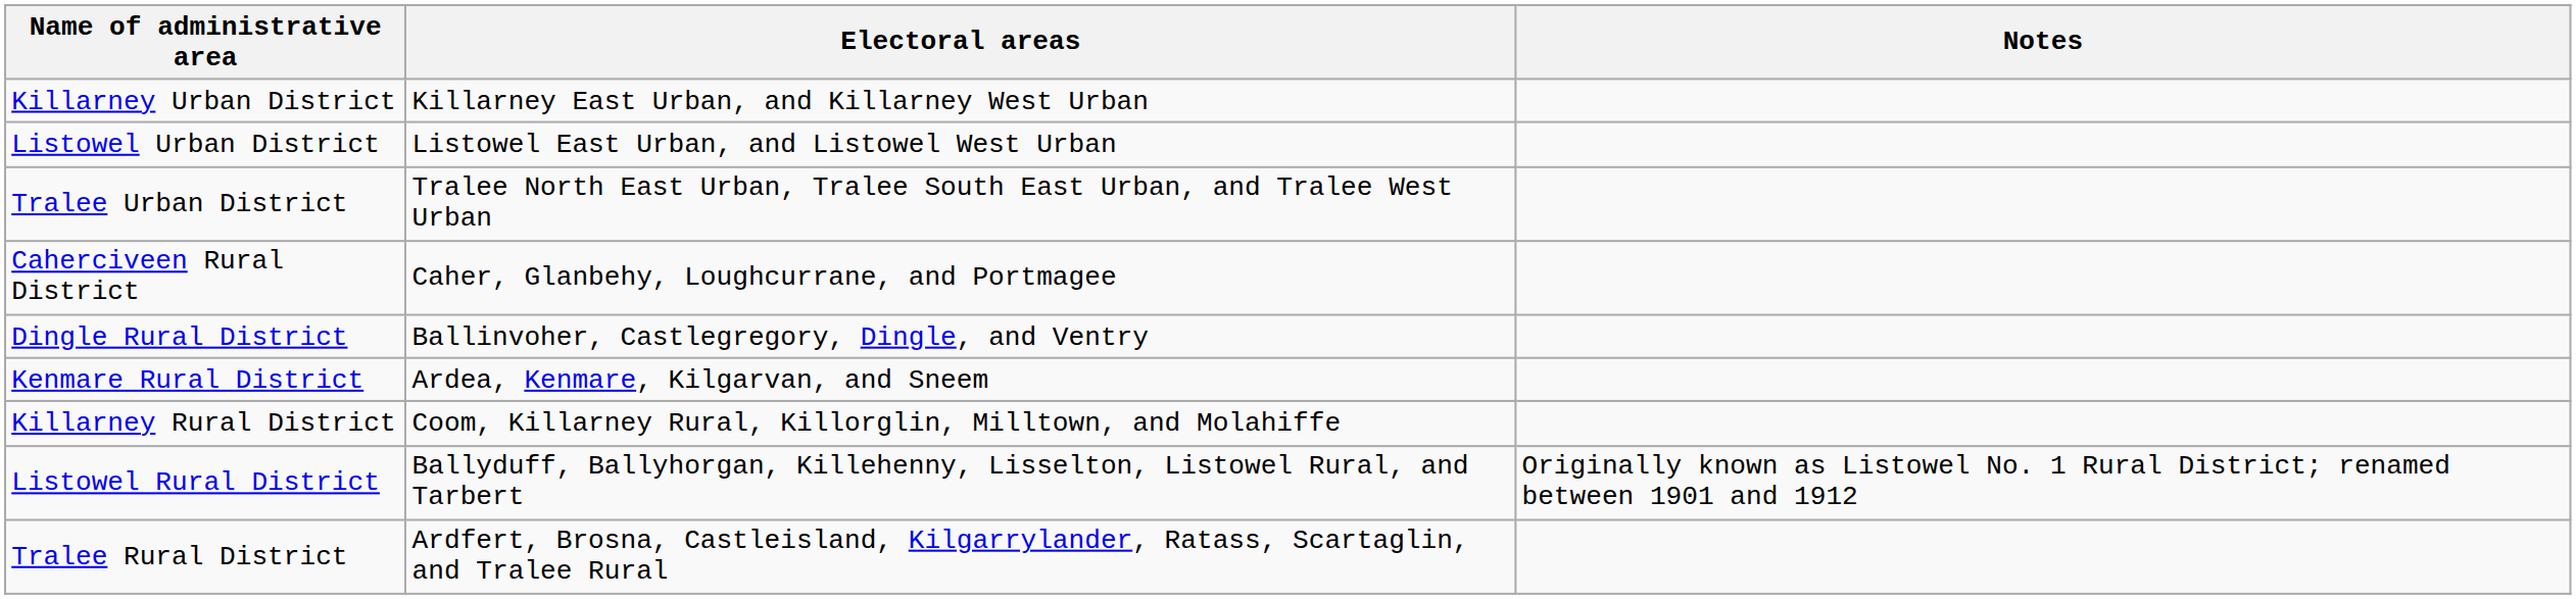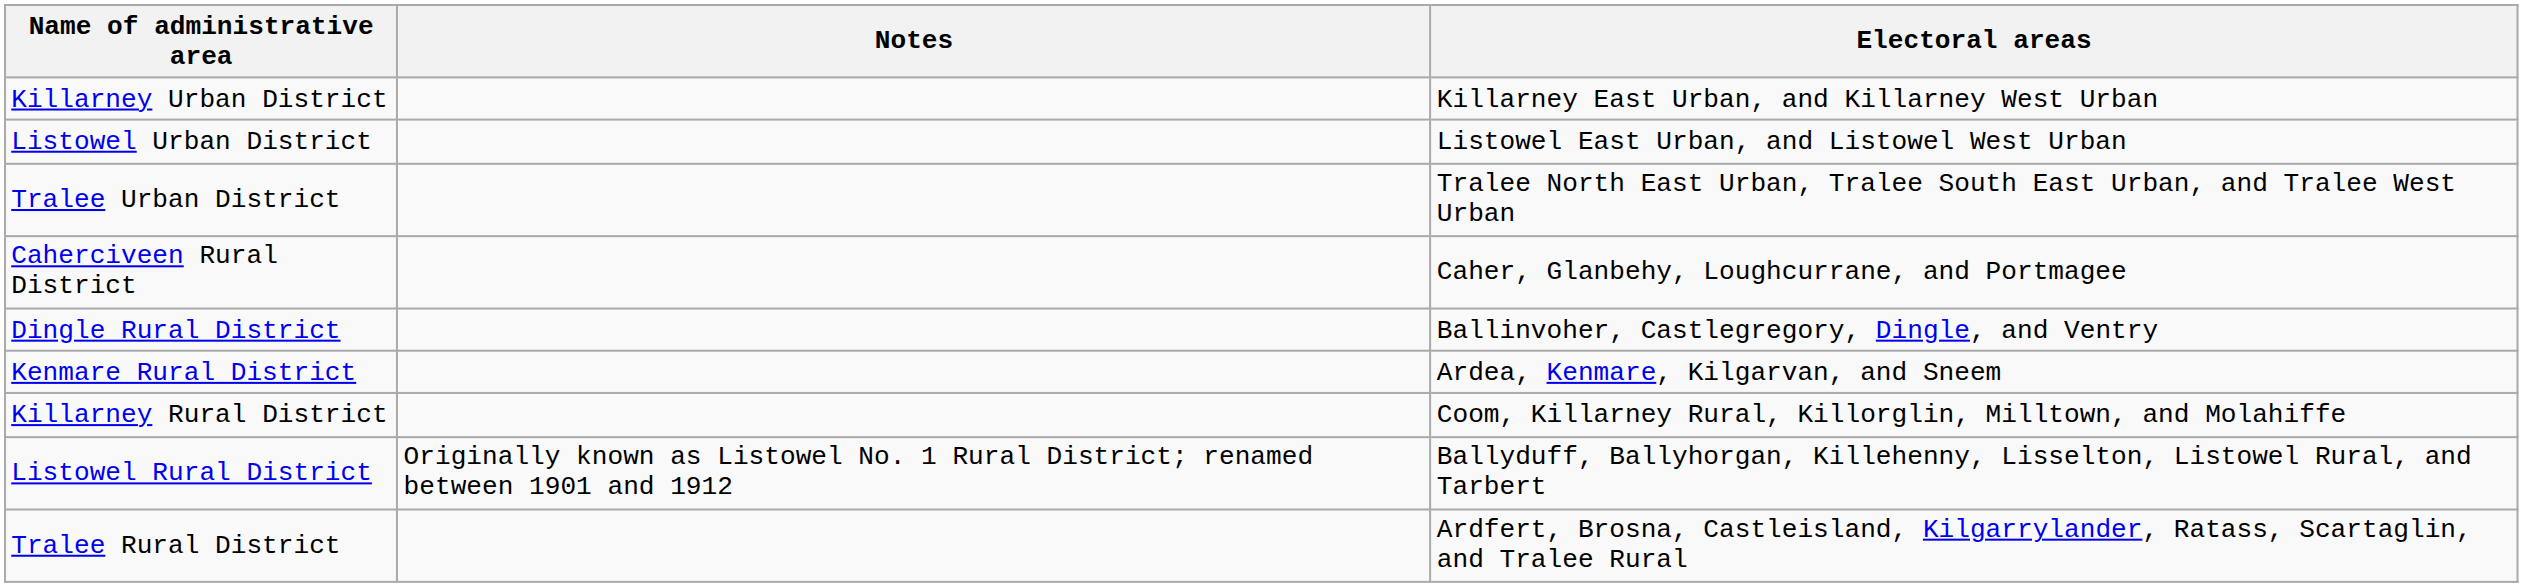columns swapped: Electoral areas <-> Notes
